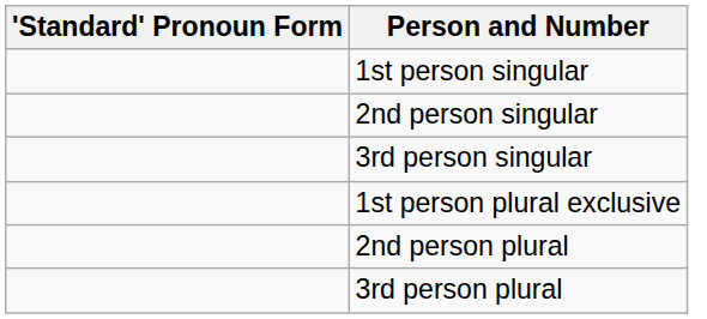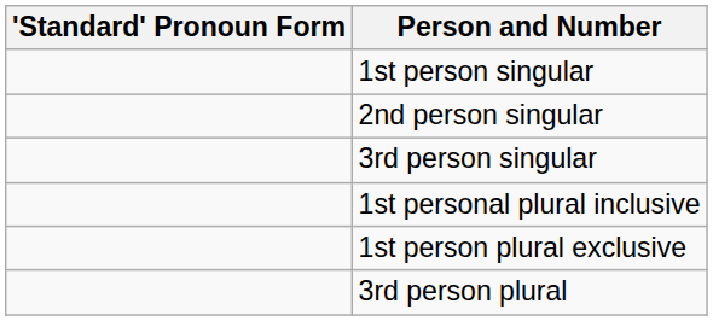+ row: 1st personal plural inclusive
- row: 2nd person plural
